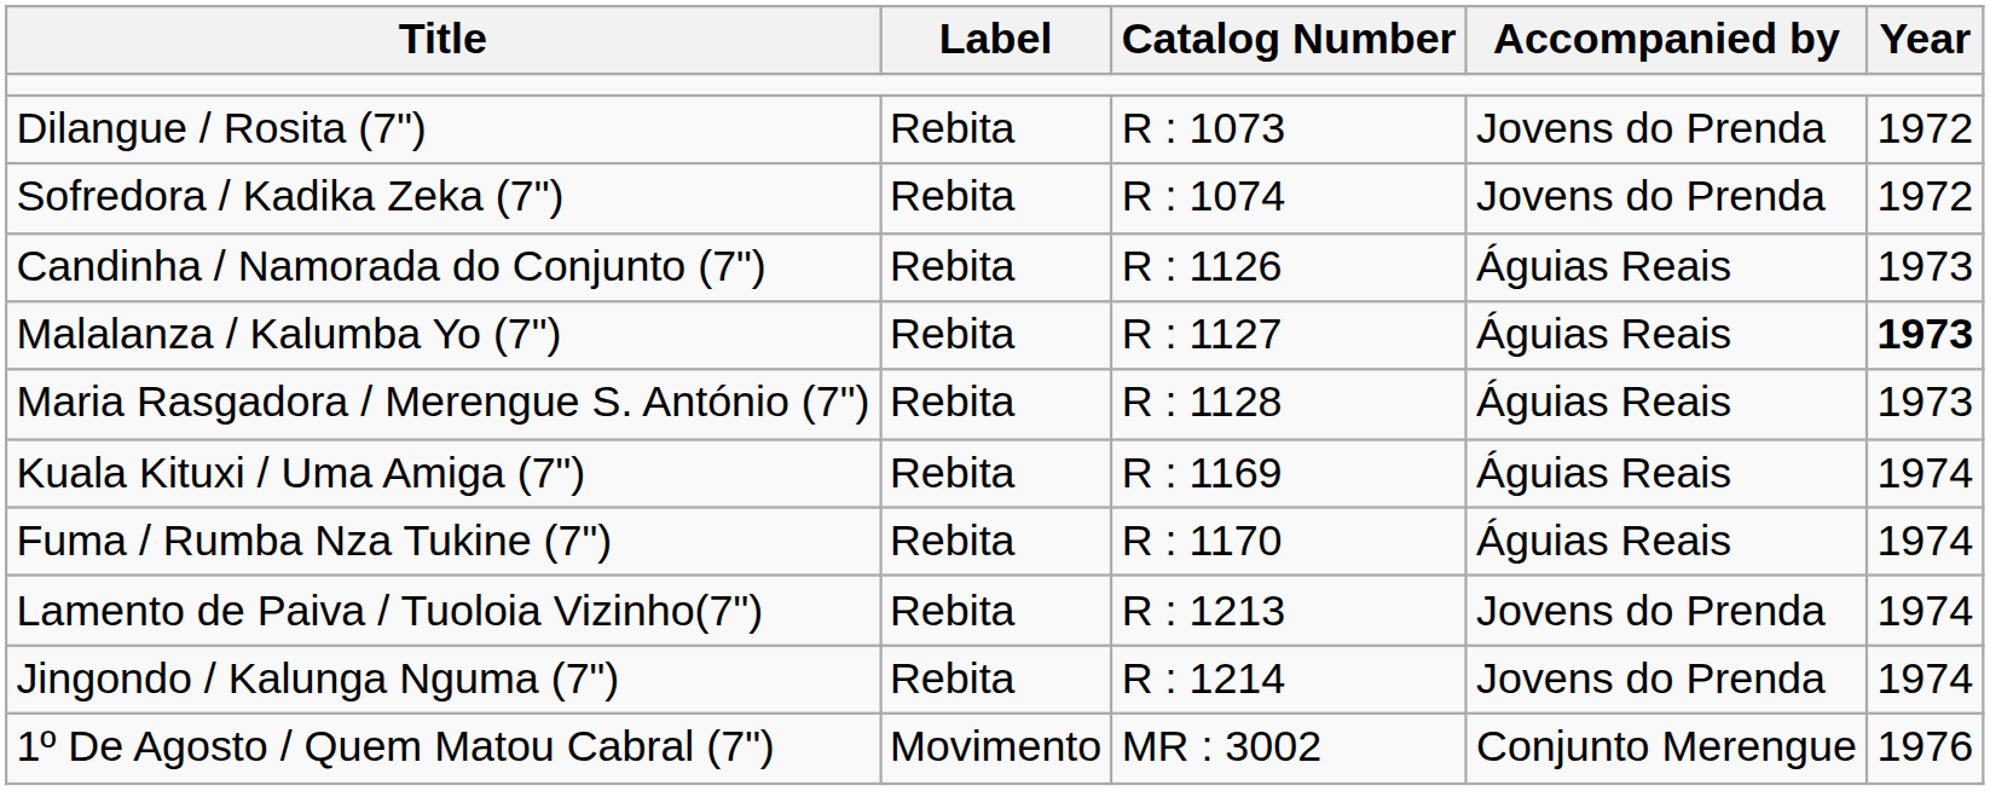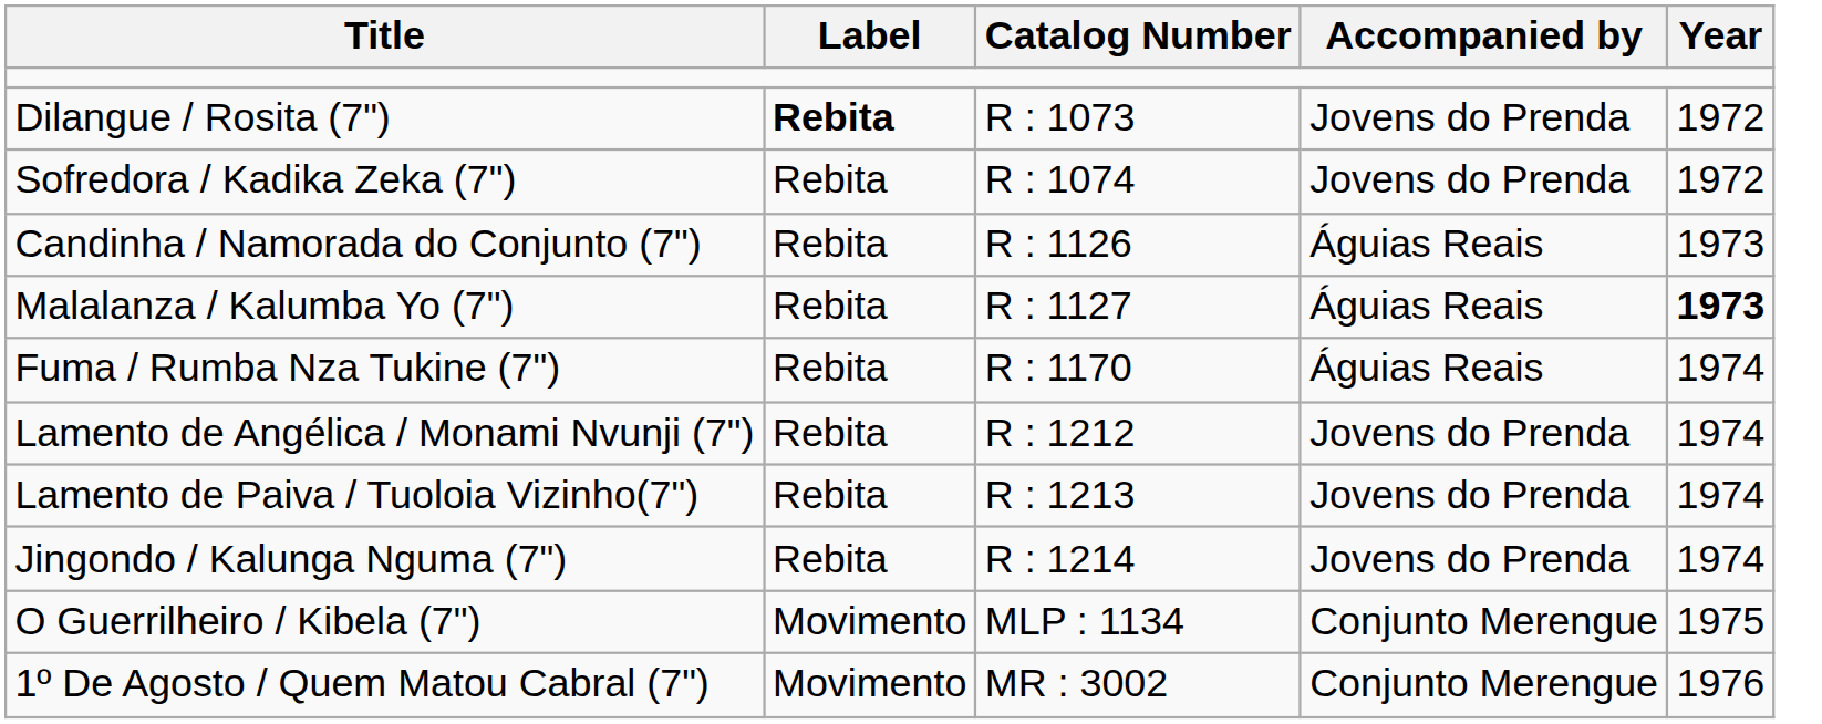Dilangue / Rosita (7") | Label: normal -> bold
- row: Maria Rasgadora / Merengue S. António (7") | Rebita | R : 1128 | Águias Reais | 1973
- row: Kuala Kituxi / Uma Amiga (7") | Rebita | R : 1169 | Águias Reais | 1974
+ row: Lamento de Angélica / Monami Nvunji (7") | Rebita | R : 1212 | Jovens do Prenda | 1974
+ row: O Guerrilheiro / Kibela (7") | Movimento | MLP : 1134 | Conjunto Merengue | 1975
